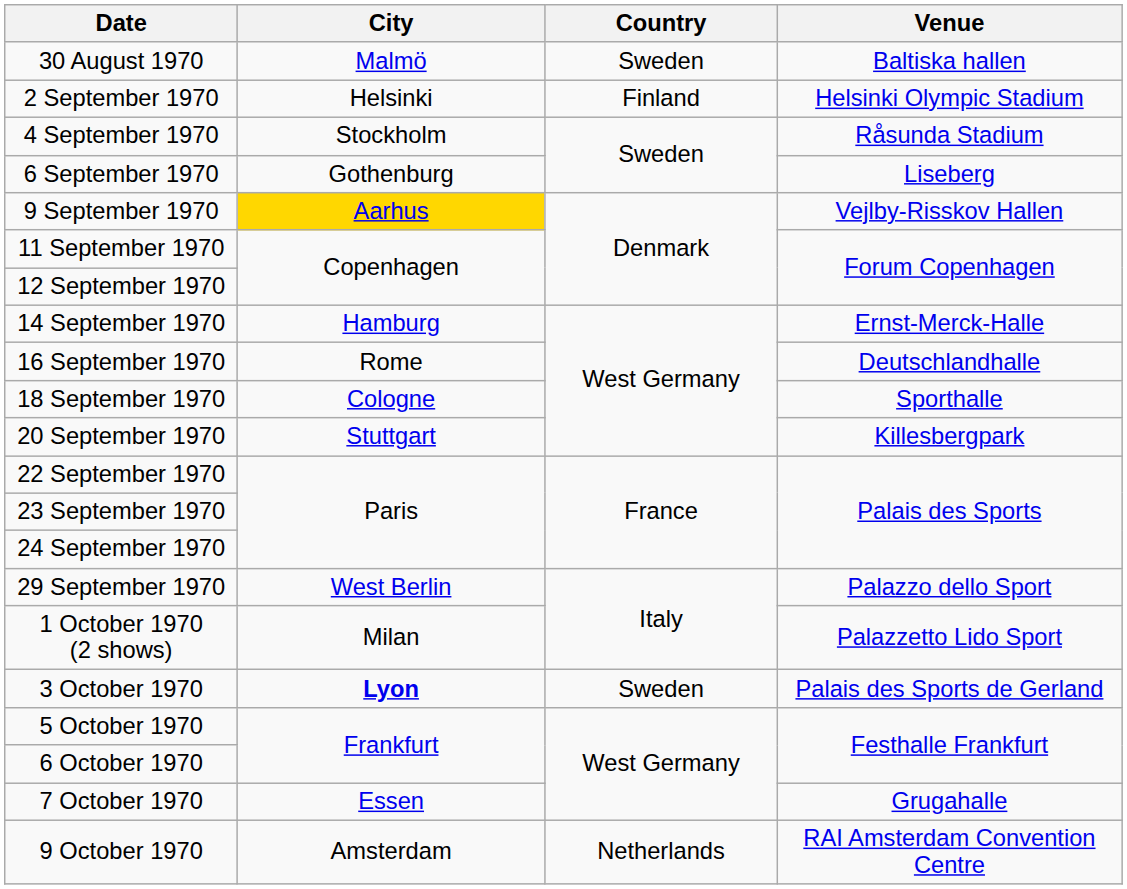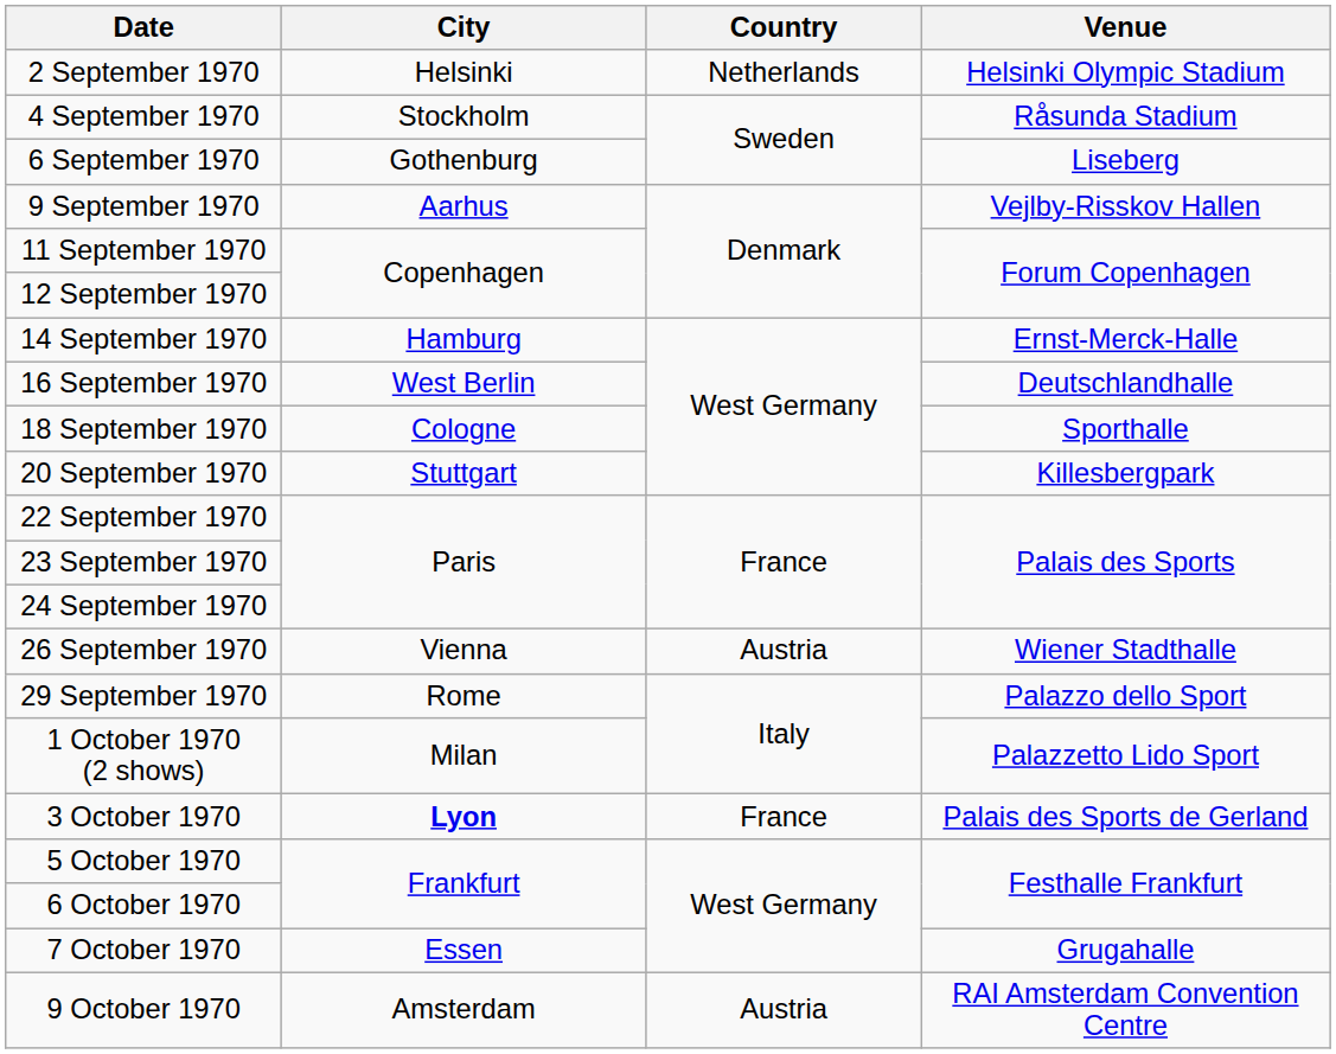- row: 30 August 1970 | Malmö | Sweden | Baltiska hallen
2 September 1970 | Country: Finland -> Netherlands
9 September 1970 | City: gold background -> no background
16 September 1970 | City: Rome -> West Berlin
+ row: 26 September 1970 | Vienna | Austria | Wiener Stadthalle
29 September 1970 | City: West Berlin -> Rome
3 October 1970 | Country: Sweden -> France
9 October 1970 | Country: Netherlands -> Austria
